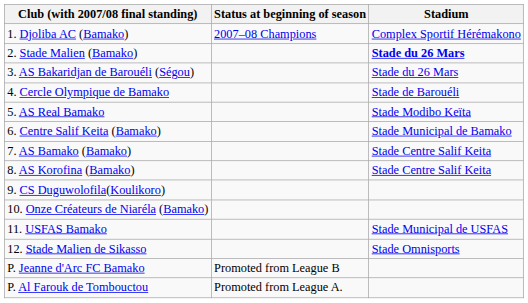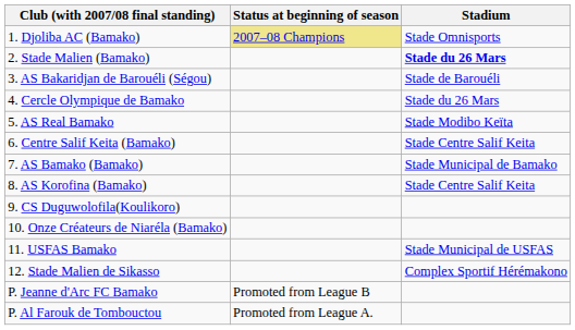1. Djoliba AC (Bamako) | Status at beginning of season: no background -> khaki background
1. Djoliba AC (Bamako) | Stadium: Complex Sportif Hérémakono -> Stade Omnisports
3. AS Bakaridjan de Barouéli (Ségou) | Stadium: Stade du 26 Mars -> Stade de Barouéli
4. Cercle Olympique de Bamako | Stadium: Stade de Barouéli -> Stade du 26 Mars
6. Centre Salif Keita (Bamako) | Stadium: Stade Municipal de Bamako -> Stade Centre Salif Keita
7. AS Bamako (Bamako) | Stadium: Stade Centre Salif Keita -> Stade Municipal de Bamako
12. Stade Malien de Sikasso | Stadium: Stade Omnisports -> Complex Sportif Hérémakono
